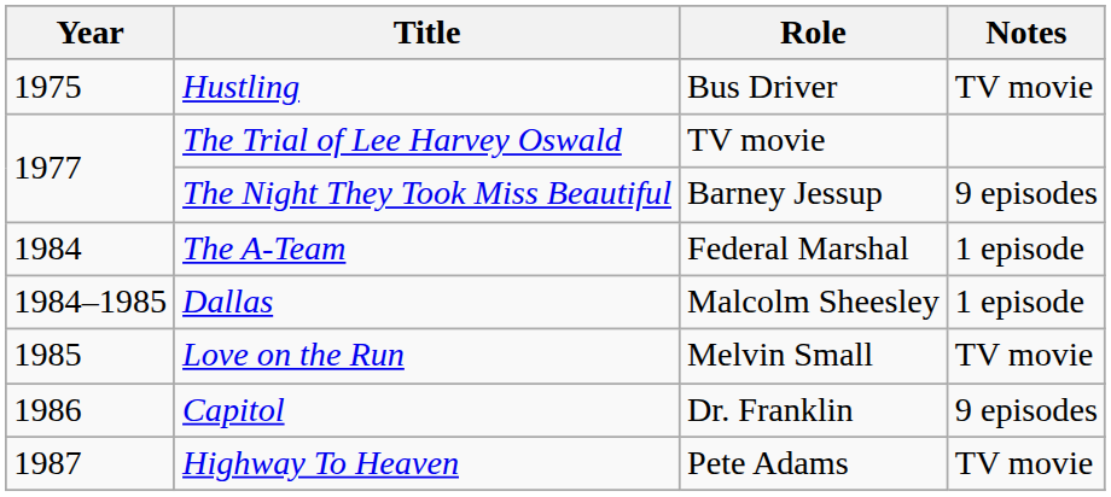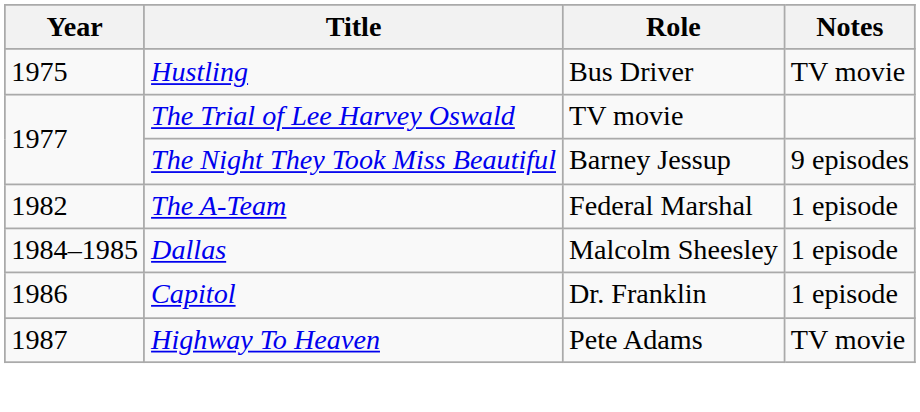The A-Team | Year: 1984 -> 1982
- row: 1985 | Love on the Run | Melvin Small | TV movie
Capitol | Notes: 9 episodes -> 1 episode
